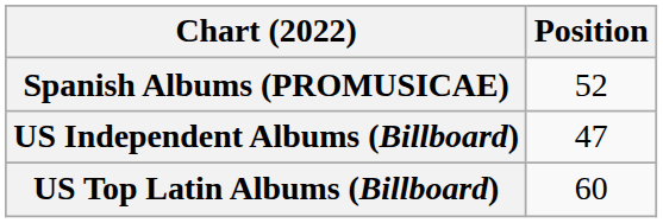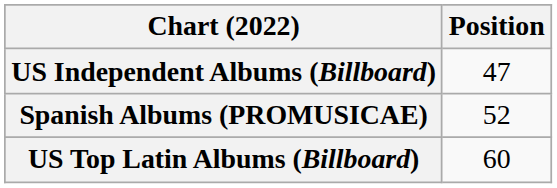rows swapped: Spanish Albums (PROMUSICAE) <-> US Independent Albums (Billboard)
